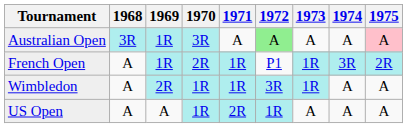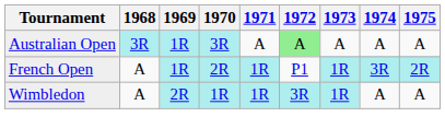Australian Open | 1975: pink background -> no background
- row: US Open | A | A | 1R | 2R | 1R | A | A | A
